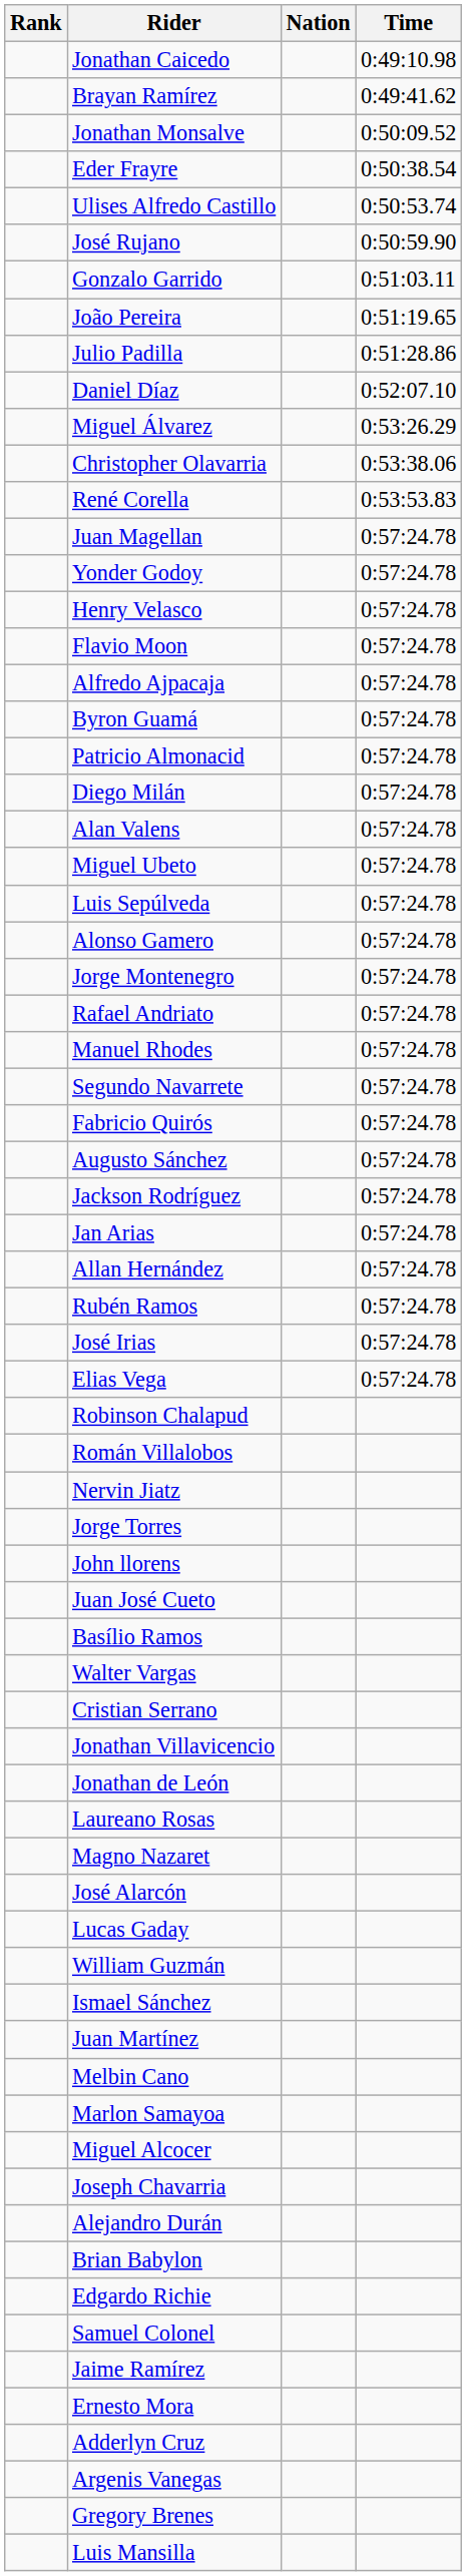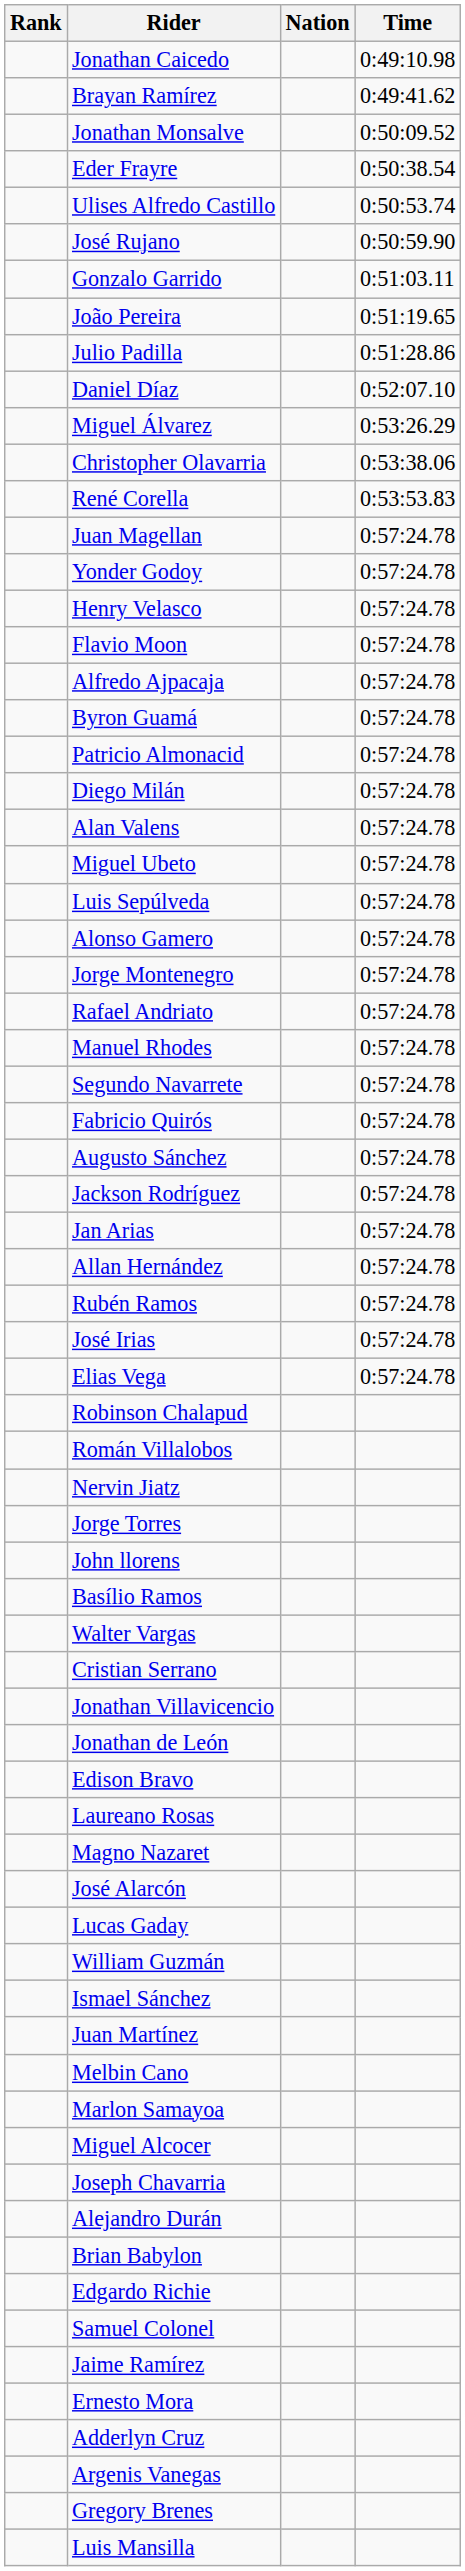- row: Juan José Cueto
+ row: Edison Bravo
